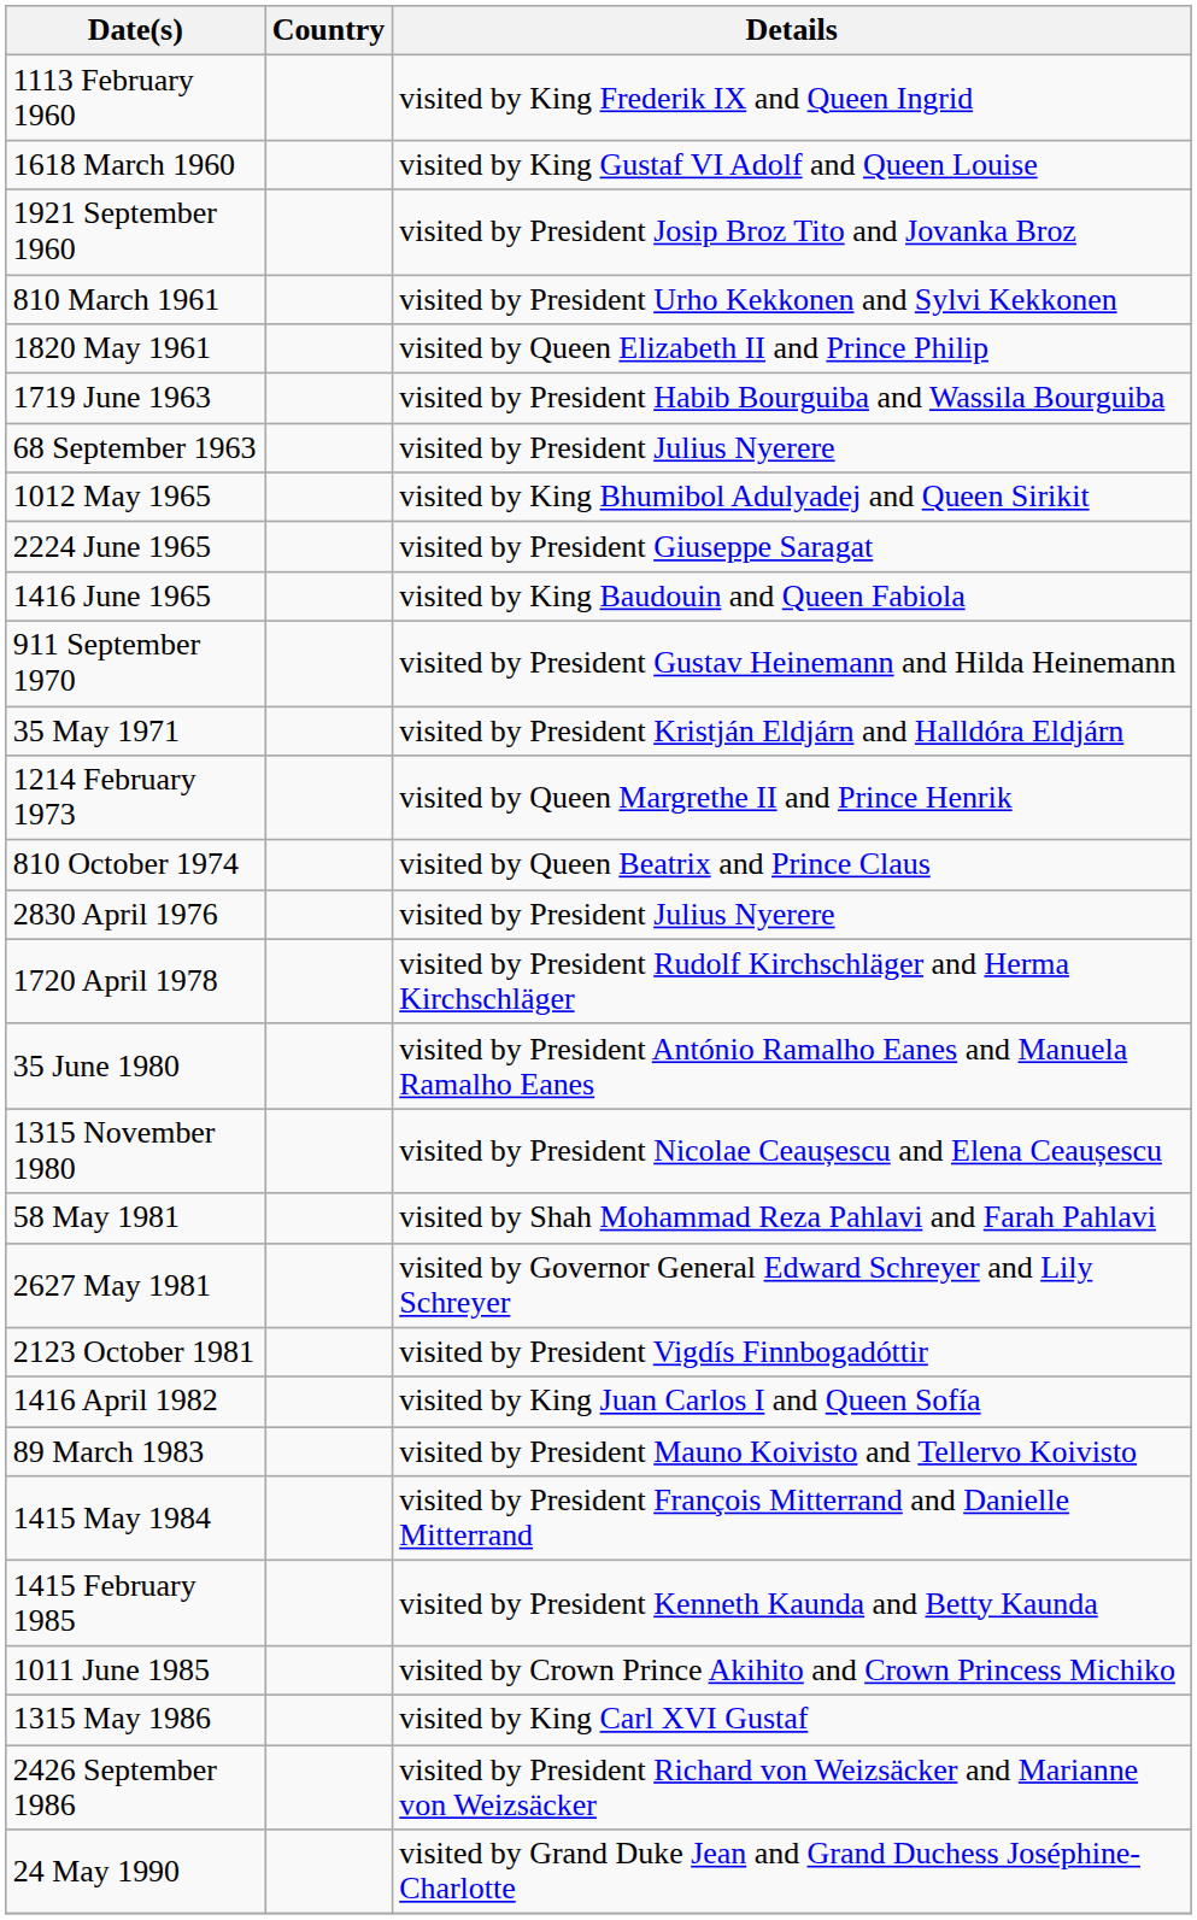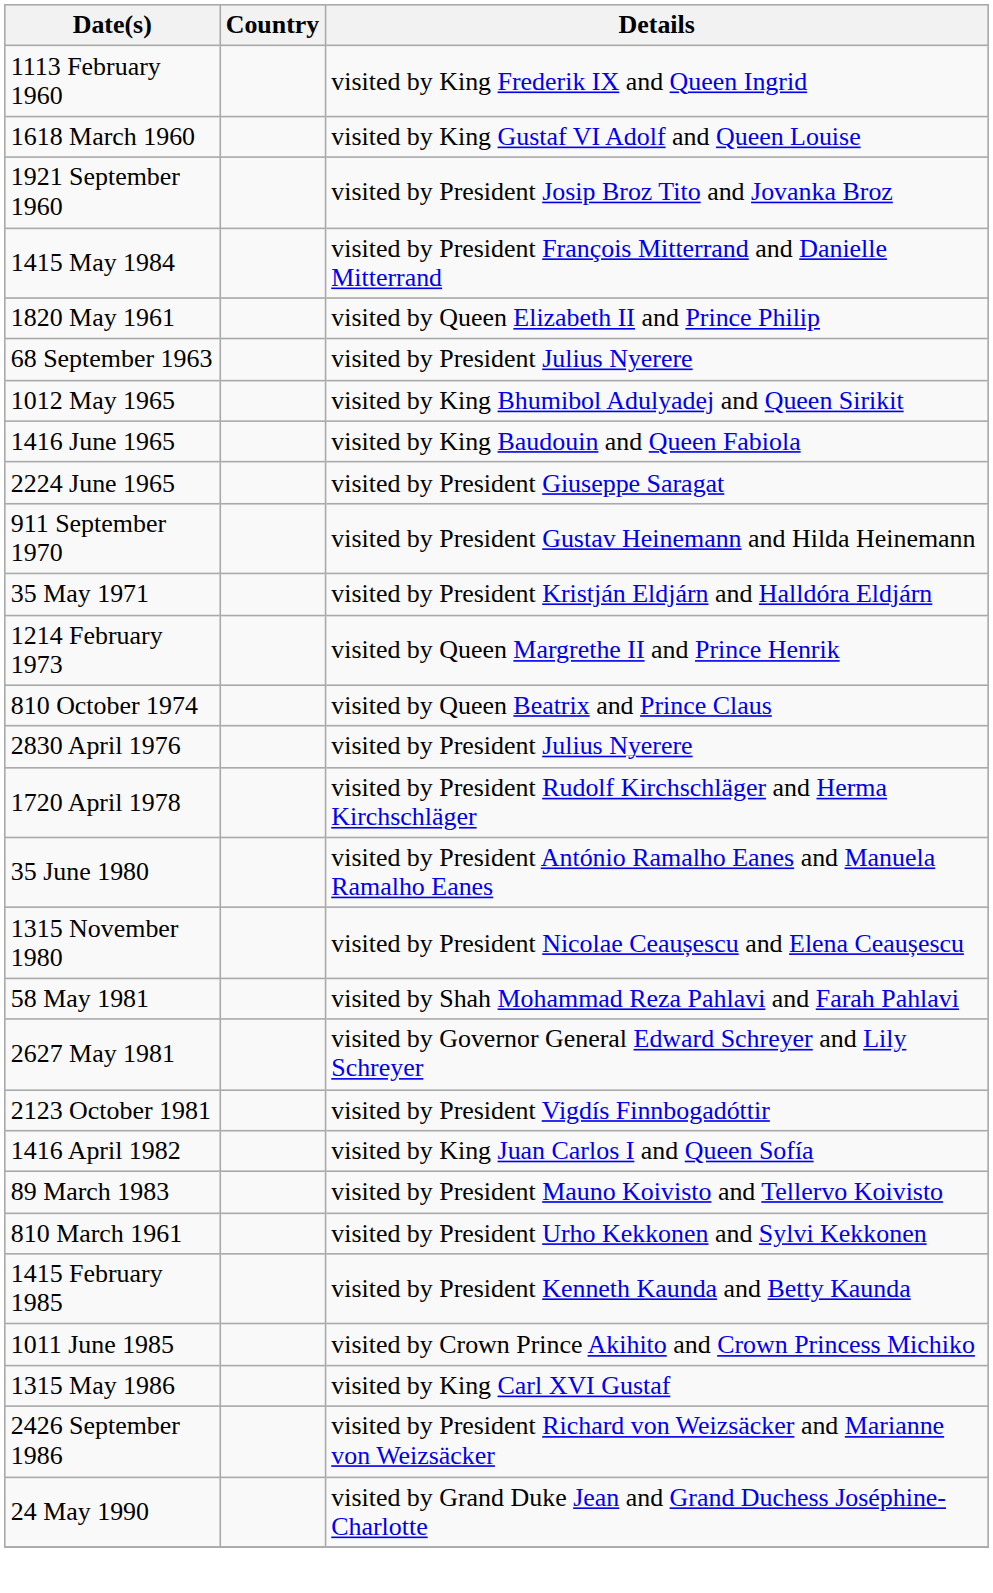rows swapped: 810 March 1961 <-> 1415 May 1984
- row: 1719 June 1963 | visited by President Habib Bourguiba and Wassila Bourguiba
rows swapped: 1416 June 1965 <-> 2224 June 1965
